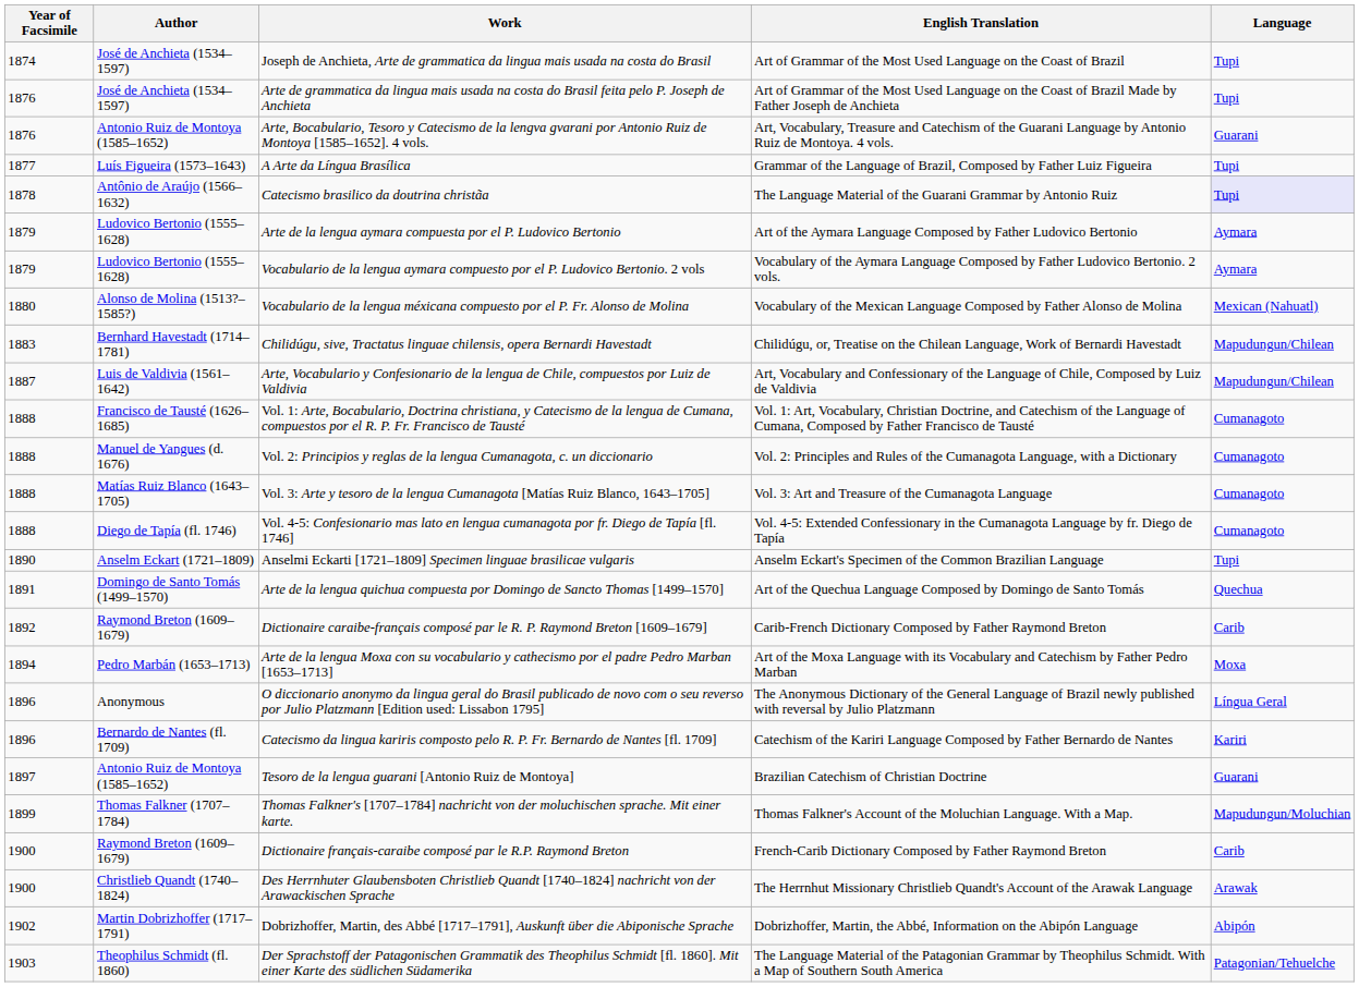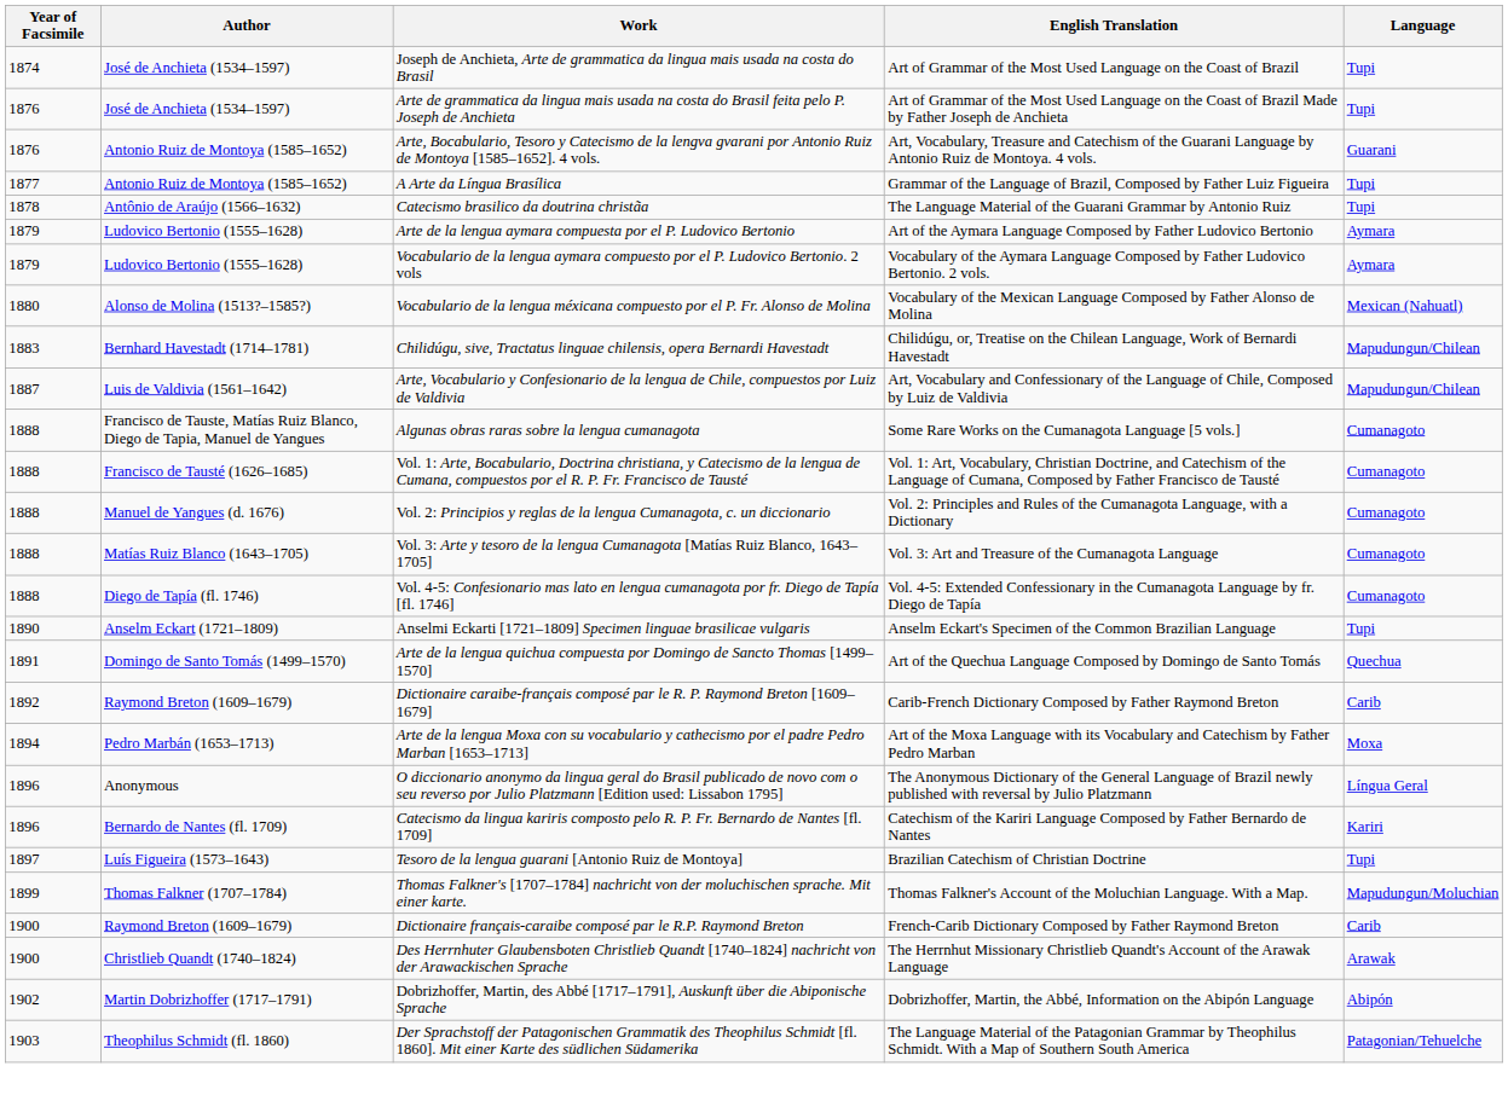A Arte da Língua Brasílica | Author: Luís Figueira (1573–1643) -> Antonio Ruiz de Montoya (1585–1652)
Catecismo brasilico da doutrina christãa | Language: lavender background -> no background
+ row: 1888 | Francisco de Tauste, Matías Ruiz Blanco, Diego de Tapia, Manuel de Yangues | Algunas obras raras sobre la lengua cumanagota | Some Rare Works on the Cumanagota Language [5 vols.] | Cumanagoto
Tesoro de la lengua guarani [Antonio Ruiz de Montoya] | Author: Antonio Ruiz de Montoya (1585–1652) -> Luís Figueira (1573–1643)
Tesoro de la lengua guarani [Antonio Ruiz de Montoya] | Language: Guarani -> Tupi
